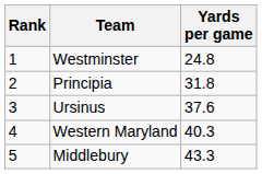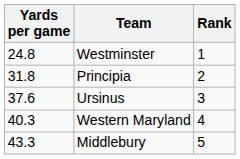columns swapped: Rank <-> Yards per game
